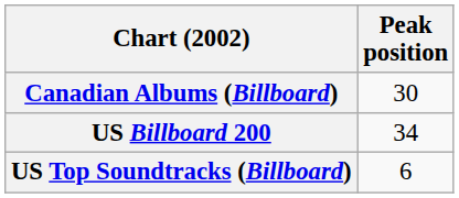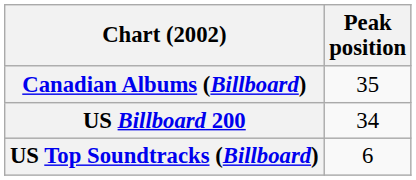Canadian Albums (Billboard) | Peak position: 30 -> 35
